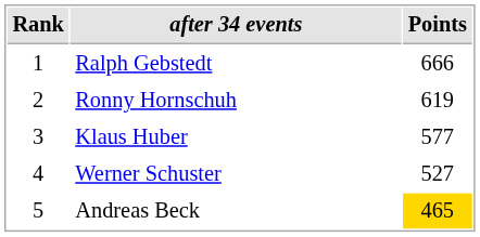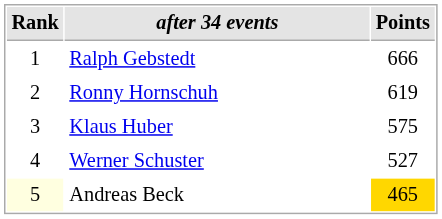Klaus Huber | Points: 577 -> 575
Andreas Beck | Rank: no background -> lightyellow background
